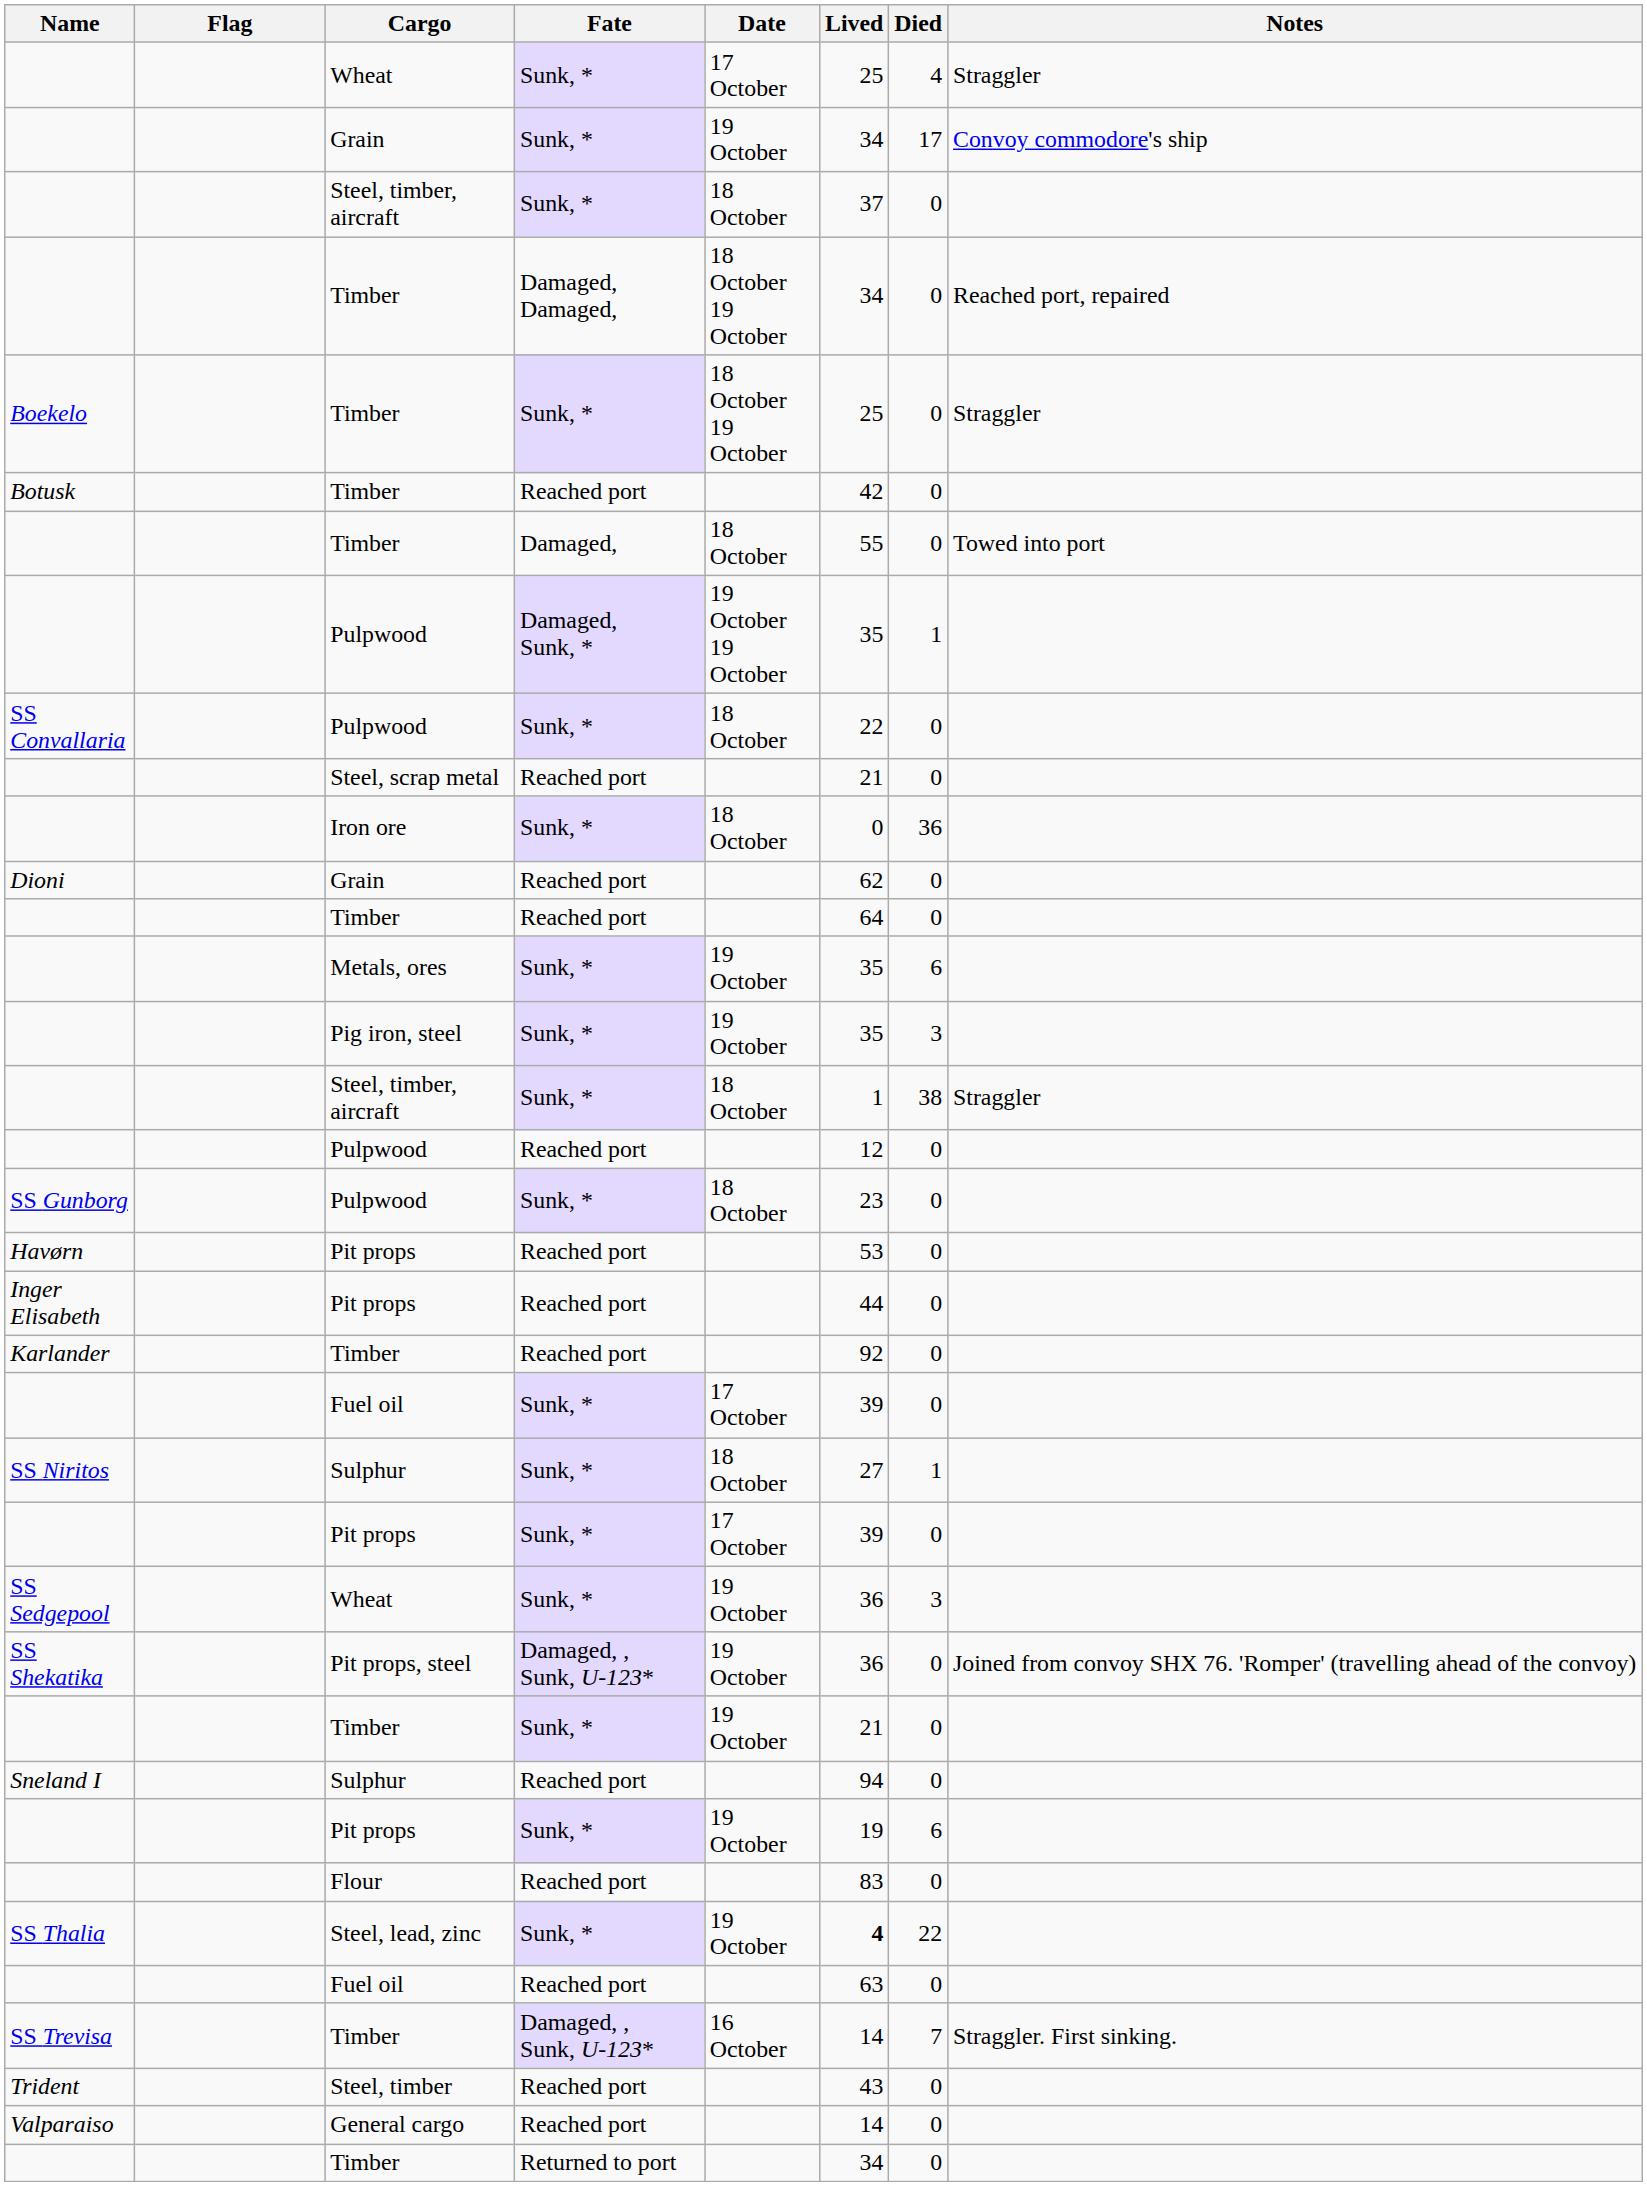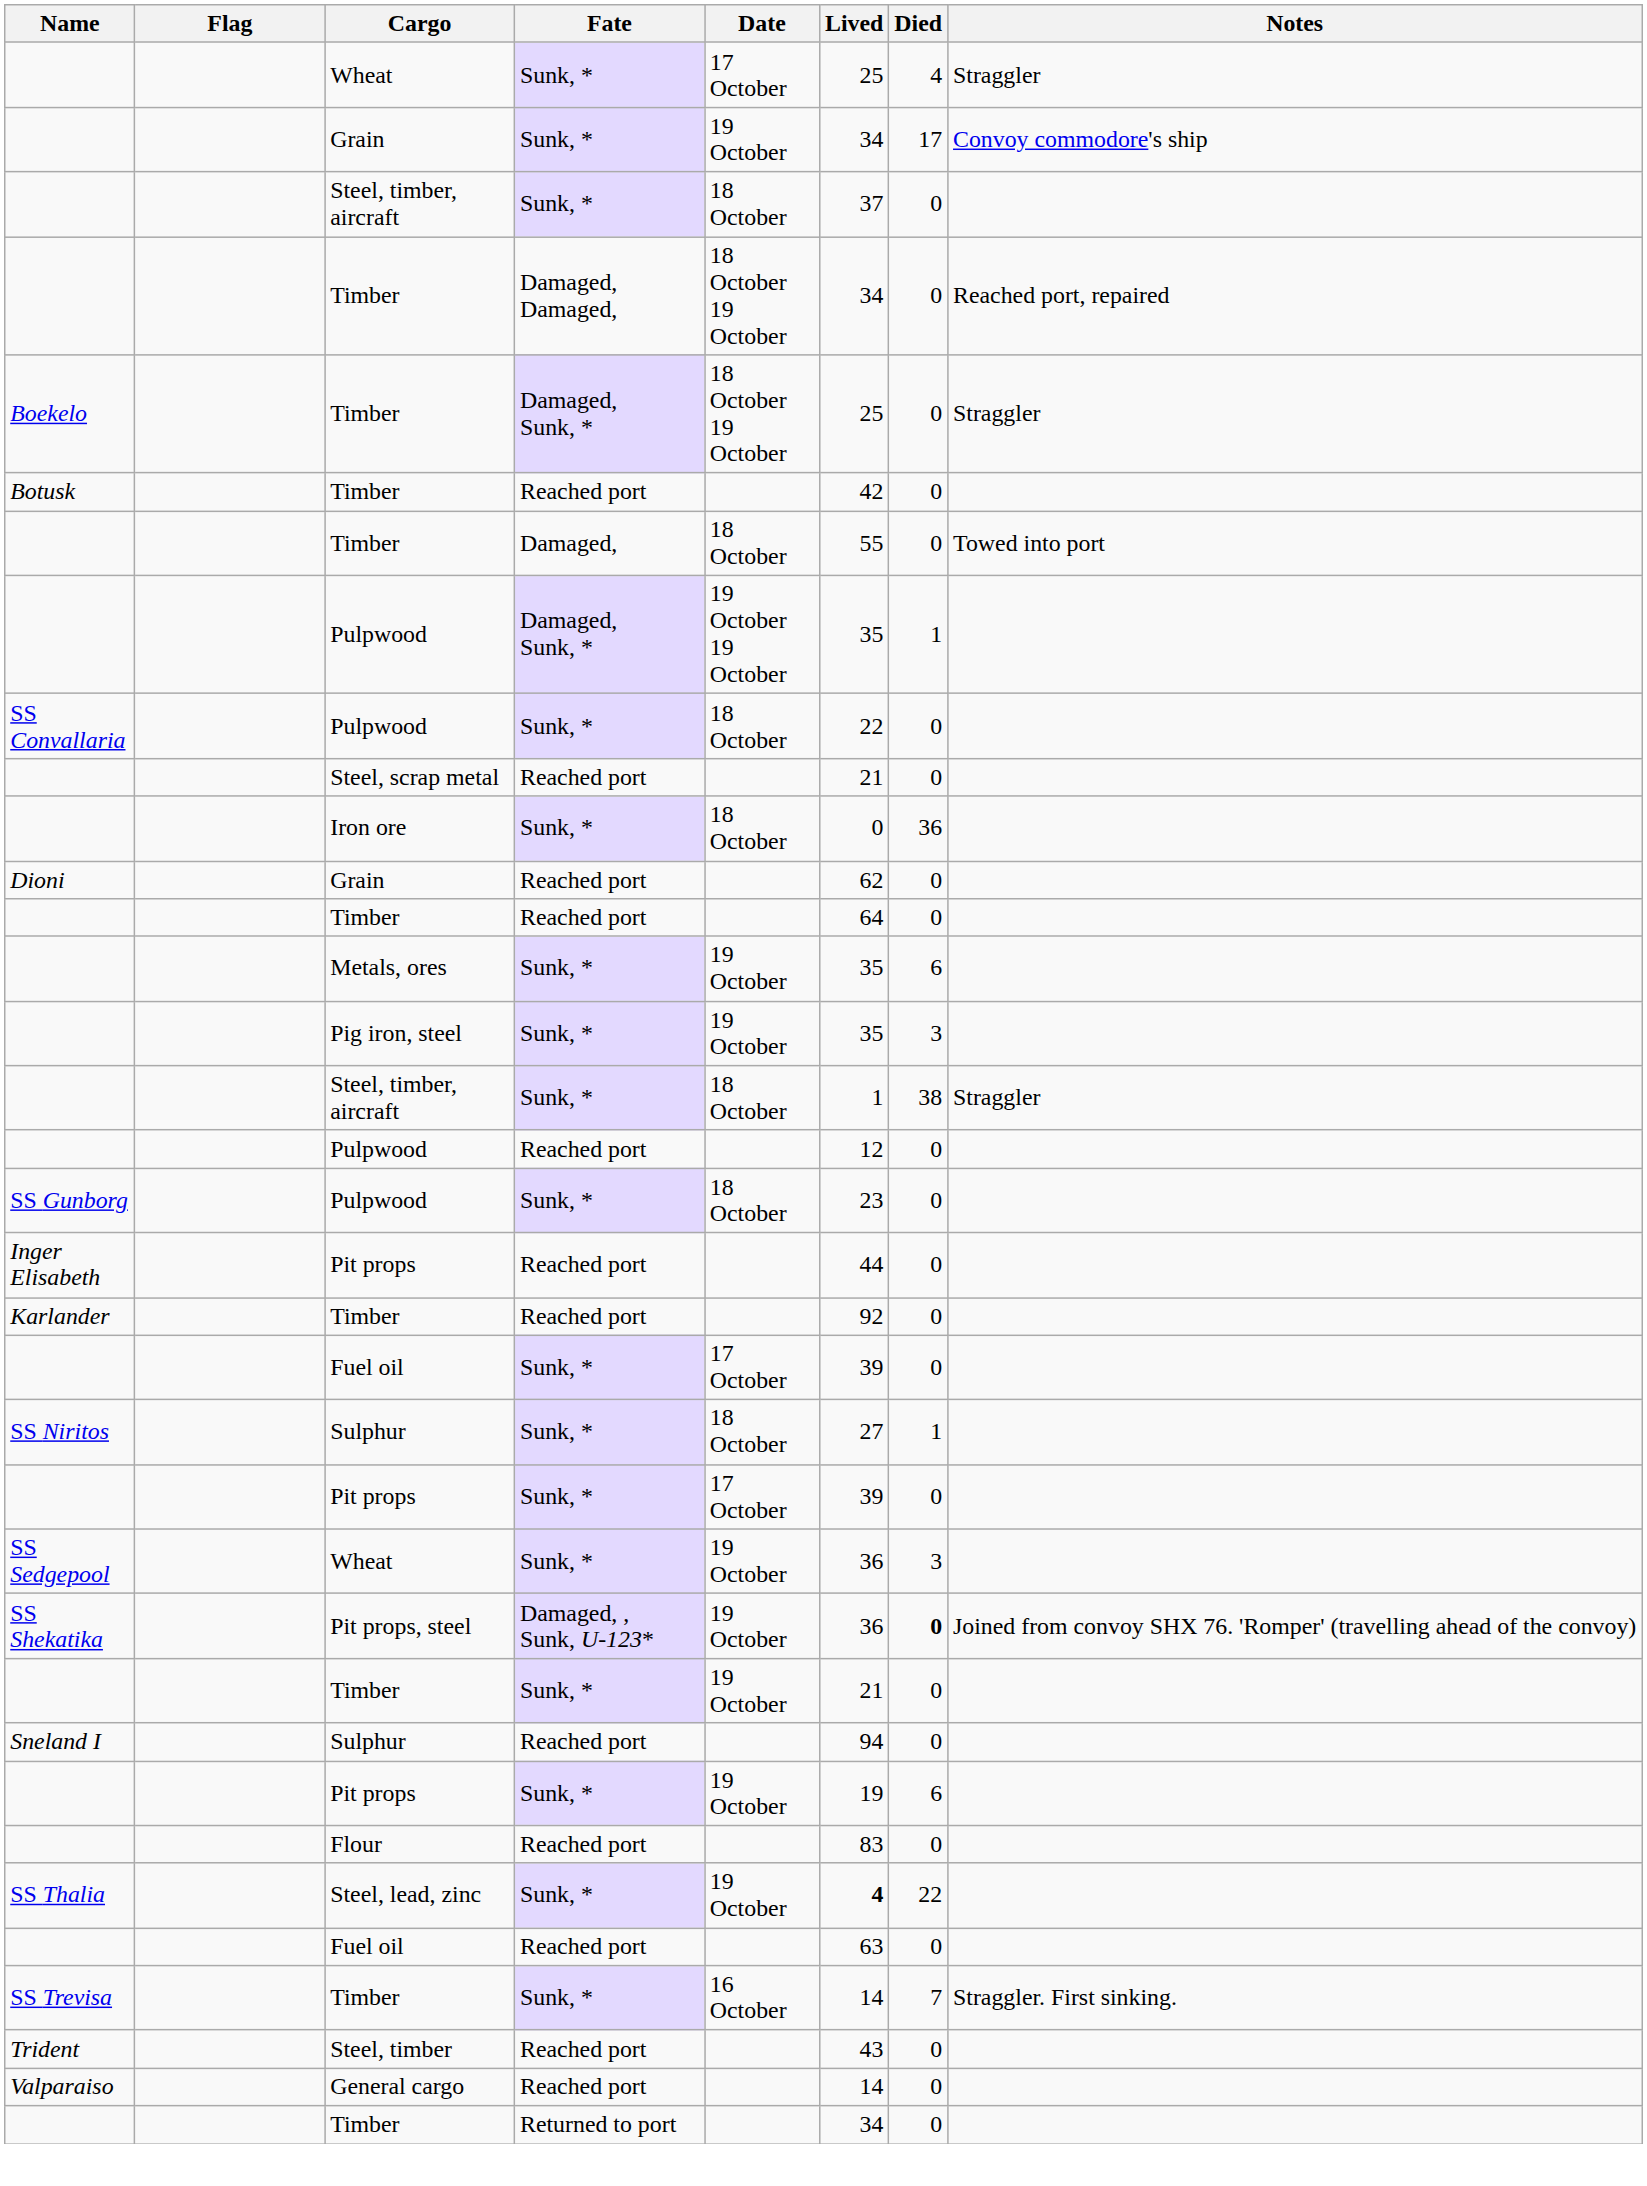Boekelo | Fate: Sunk, * -> Damaged, Sunk, *
- row: Havørn | Pit props | Reached port | 53 | 0
SS Shekatika | Died: normal -> bold
SS Trevisa | Fate: Damaged, , Sunk, U-123* -> Sunk, *
